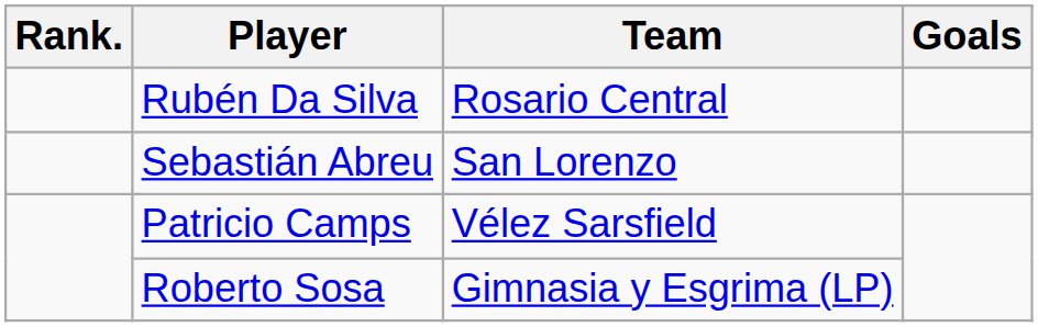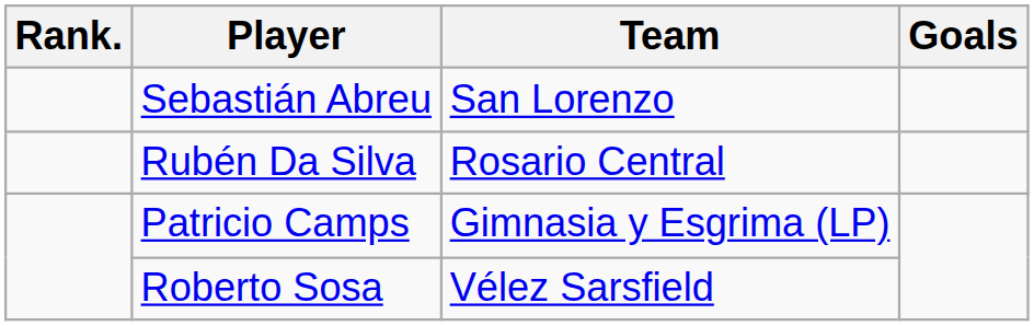rows swapped: Rubén Da Silva <-> Sebastián Abreu
Patricio Camps | Team: Vélez Sarsfield -> Gimnasia y Esgrima (LP)
Roberto Sosa | Team: Gimnasia y Esgrima (LP) -> Vélez Sarsfield
